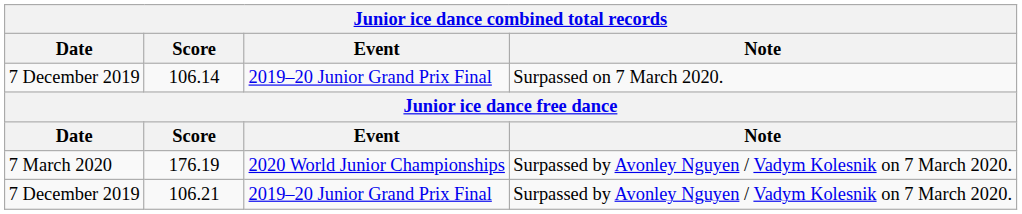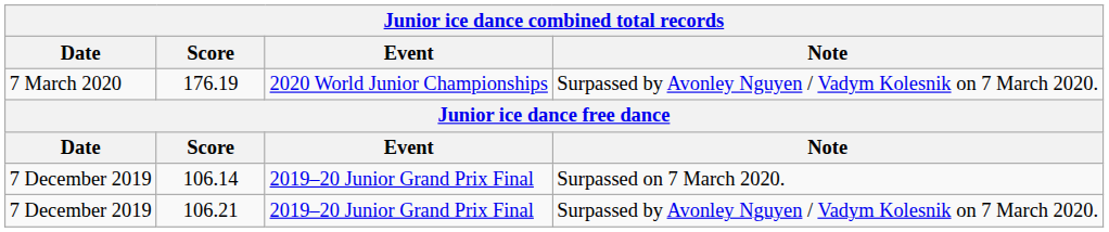rows swapped: 176.19 <-> 106.14
